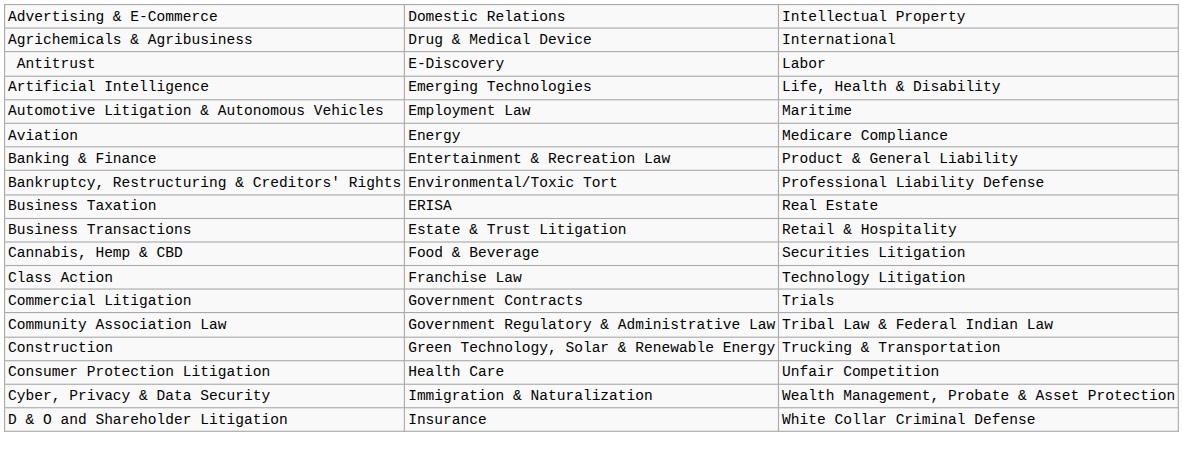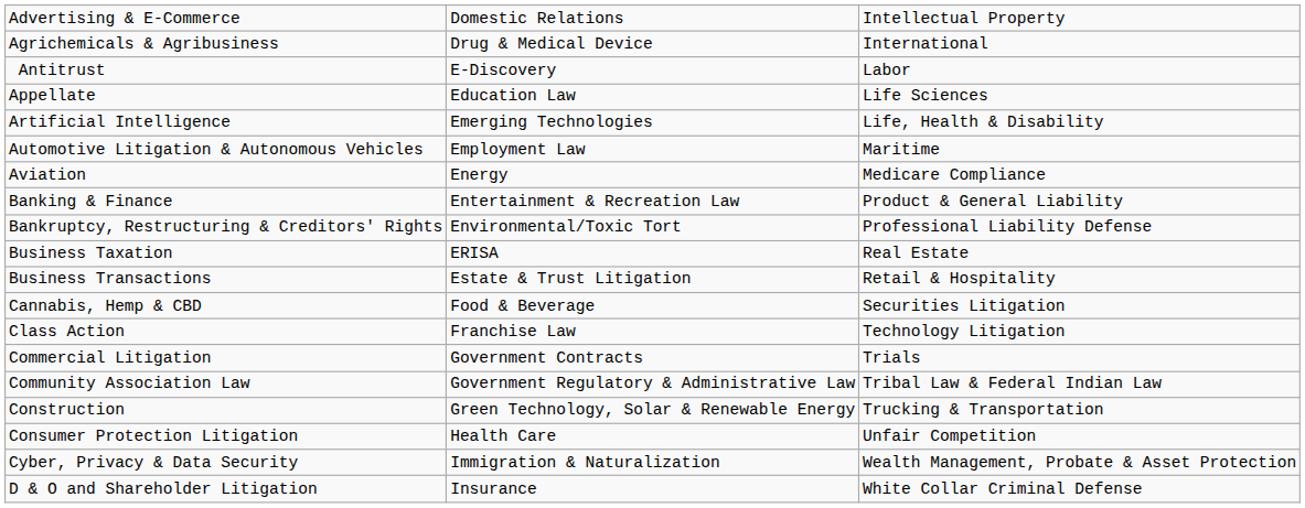+ row: Appellate | Education Law | Life Sciences
